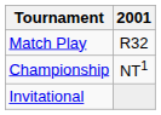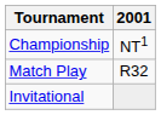rows swapped: Match Play <-> Championship
